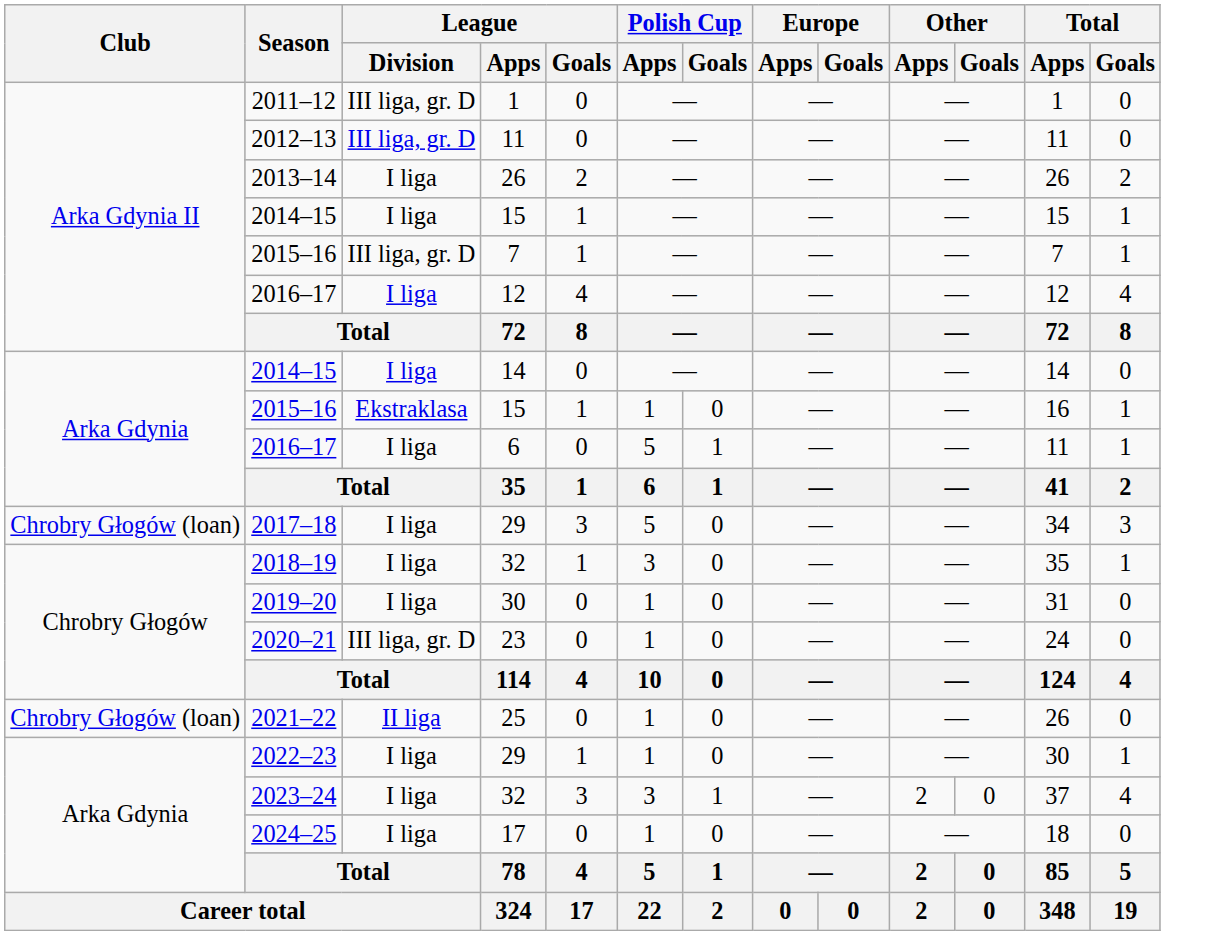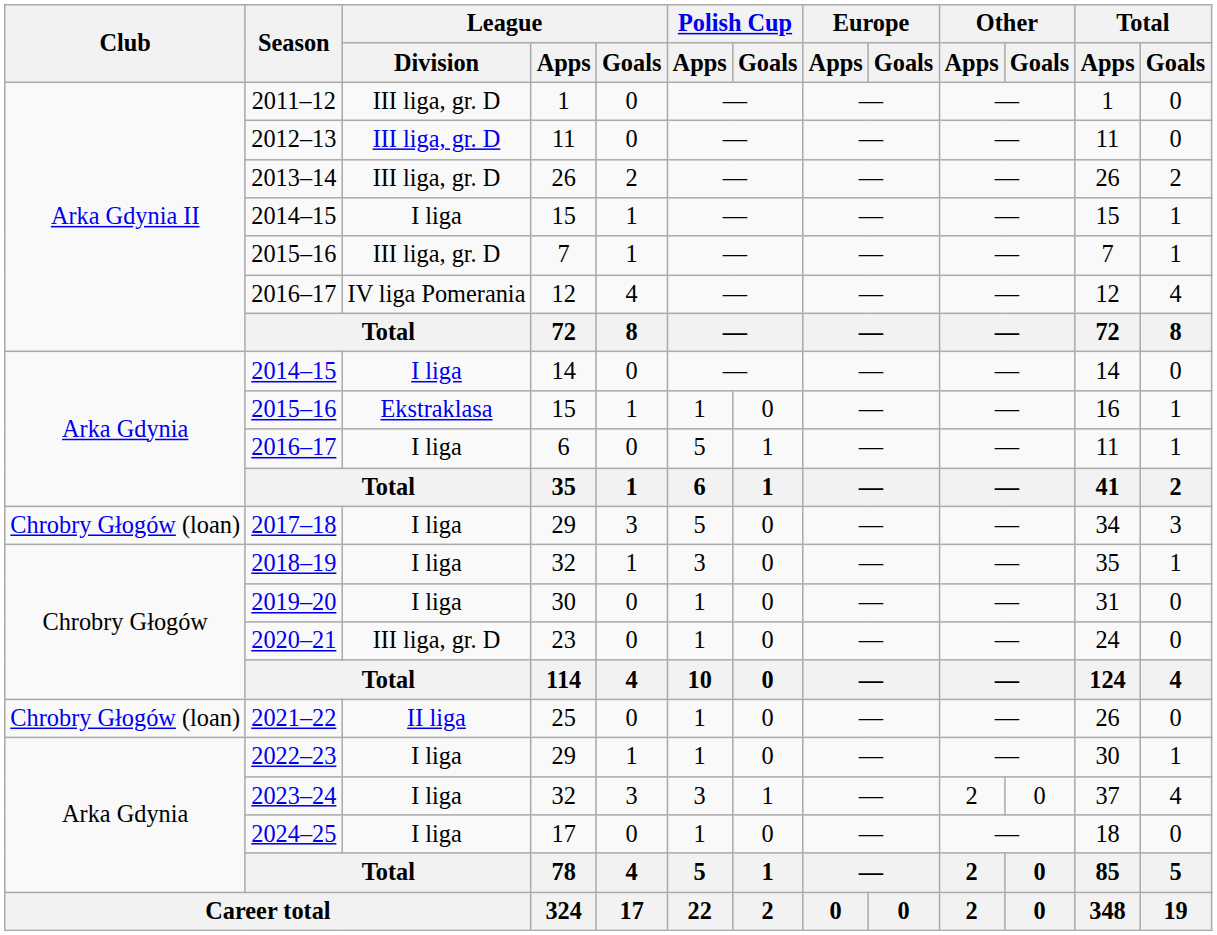2013–14 | League / Division: I liga -> III liga, gr. D
2016–17 / 12 | League / Division: I liga -> IV liga Pomerania
